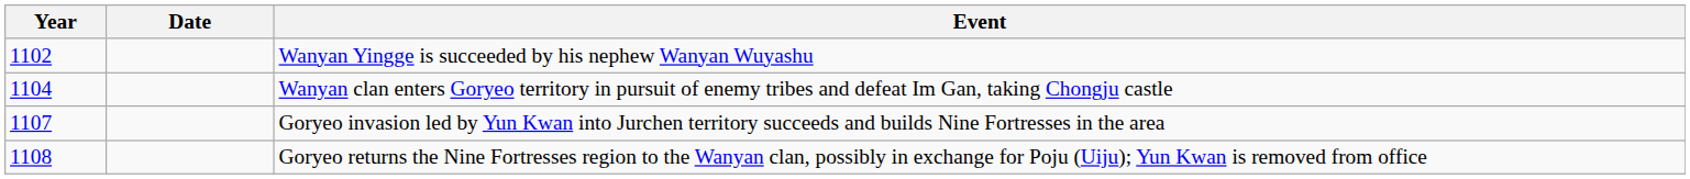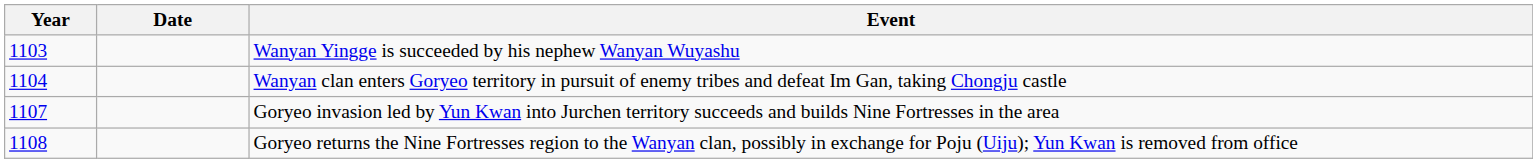Wanyan Yingge is succeeded by his nephew Wanyan Wuyashu | Year: 1102 -> 1103
